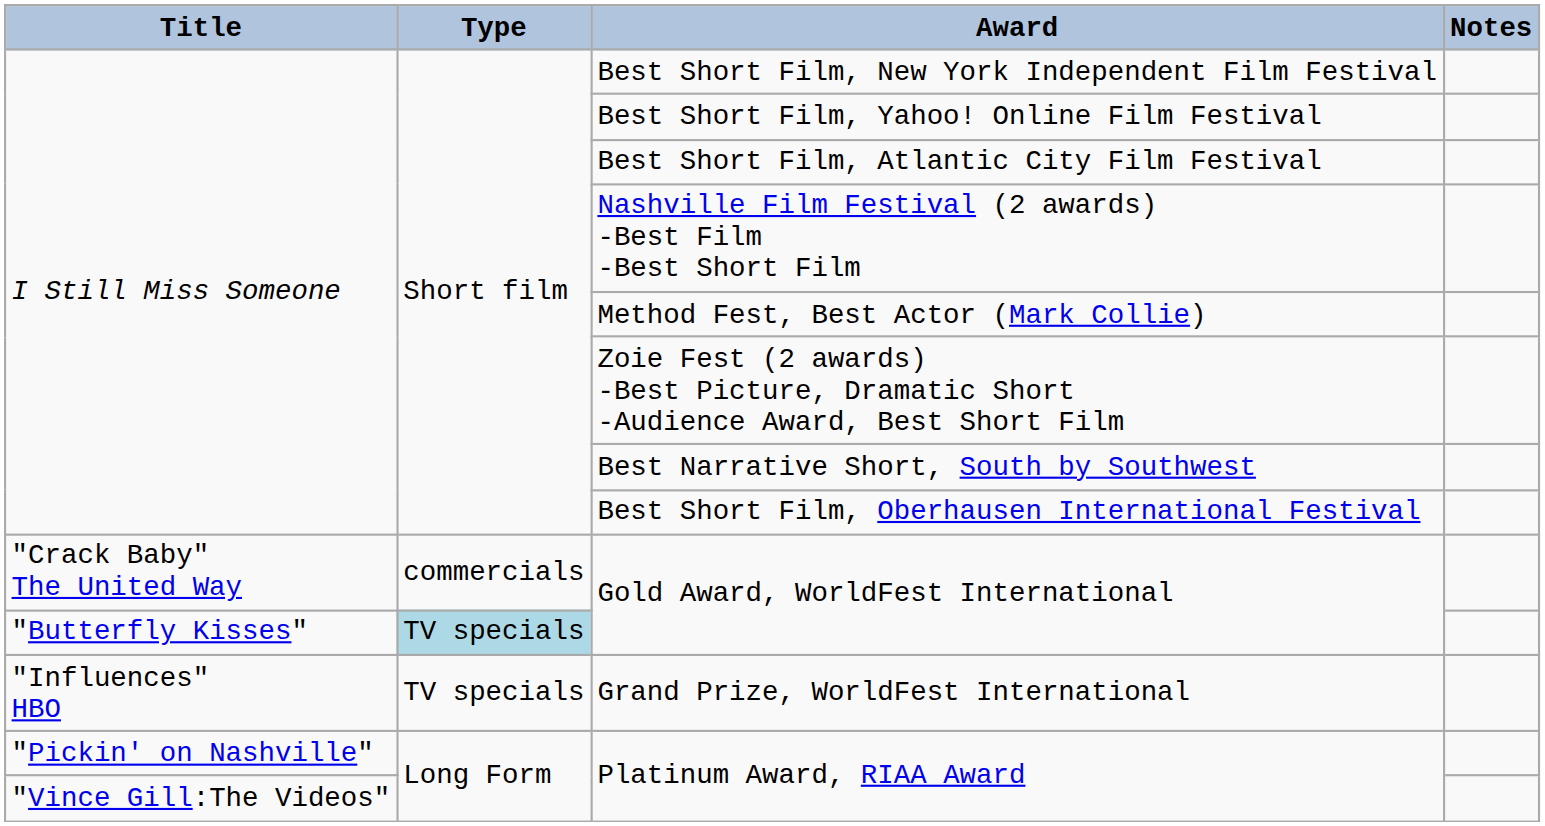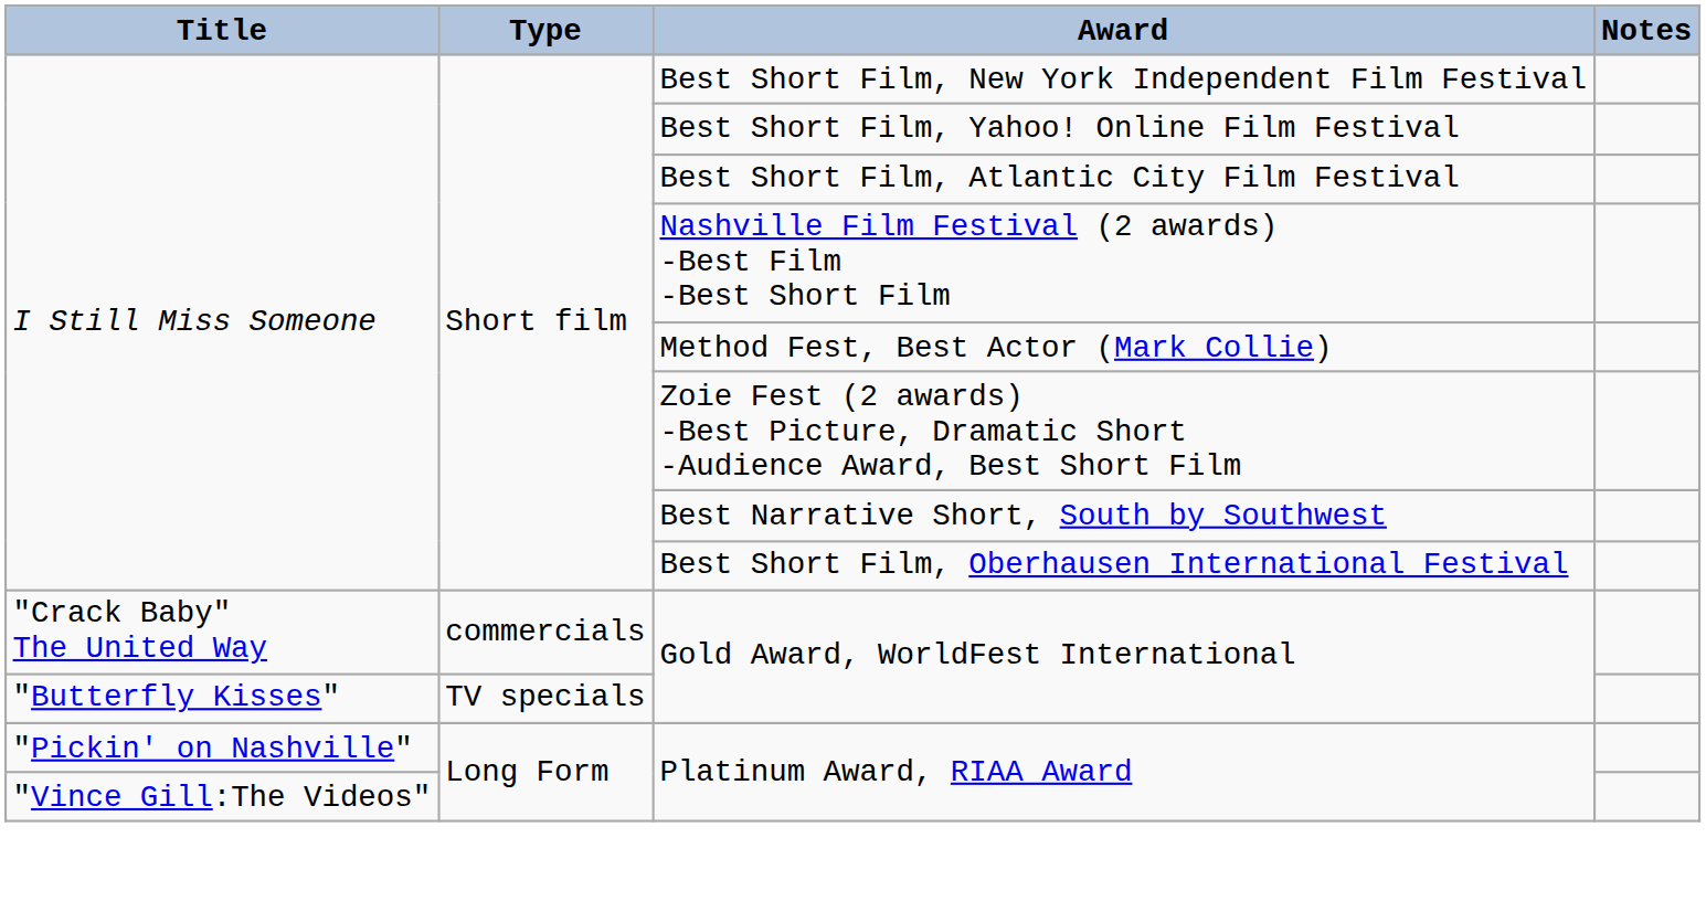"Butterfly Kisses" / Gold Award, WorldFest International | Type: lightblue background -> no background
- row: "Influences" HBO | TV specials | Grand Prize, WorldFest International
